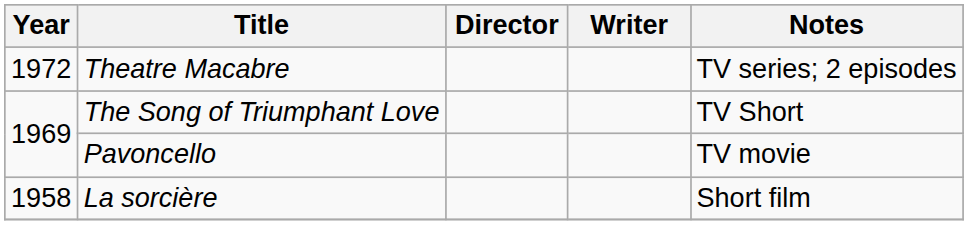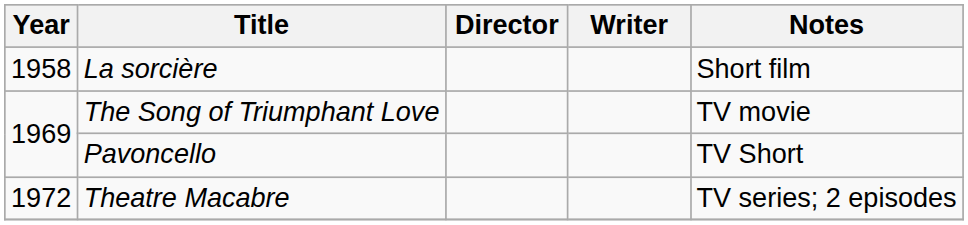rows swapped: La sorcière <-> Theatre Macabre
The Song of Triumphant Love | Notes: TV Short -> TV movie
Pavoncello | Notes: TV movie -> TV Short
